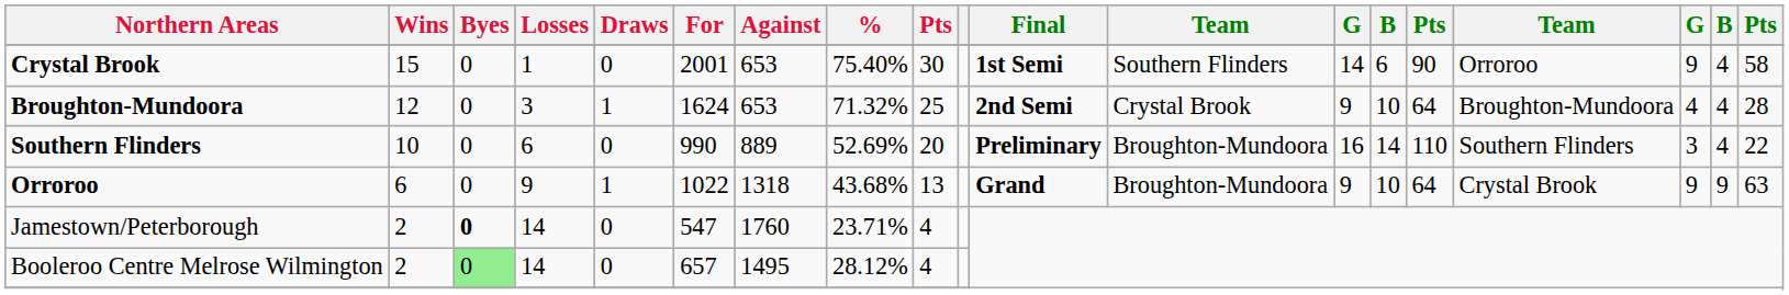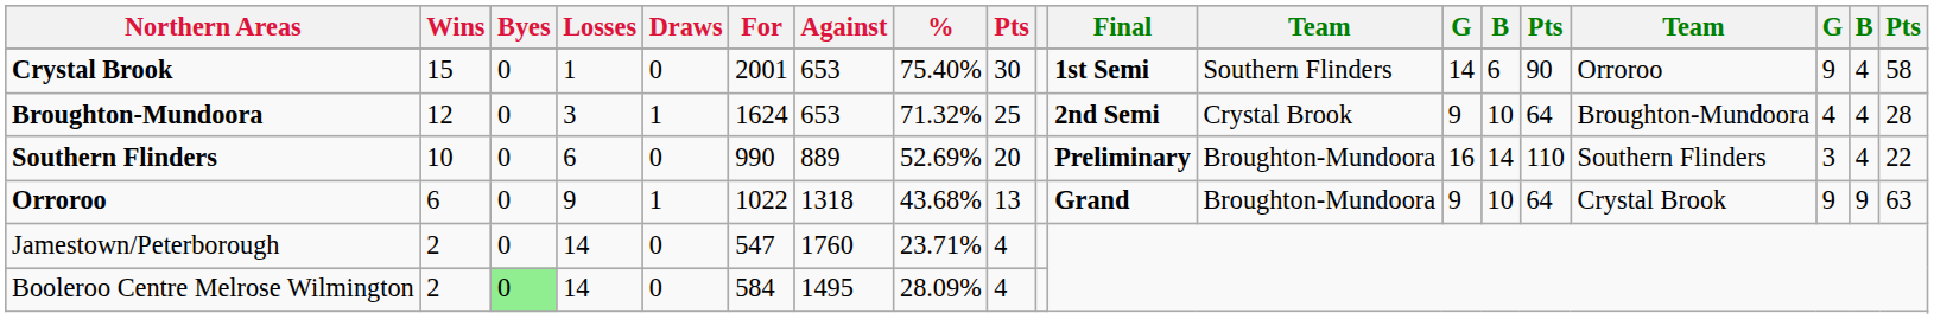Jamestown/Peterborough | Byes: bold -> normal
Booleroo Centre Melrose Wilmington | For: 657 -> 584
Booleroo Centre Melrose Wilmington | %: 28.12% -> 28.09%
